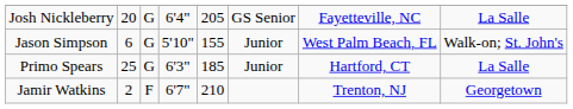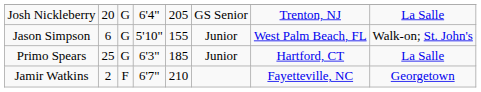Josh Nickleberry | column 7: Fayetteville, NC -> Trenton, NJ
Jamir Watkins | column 7: Trenton, NJ -> Fayetteville, NC
